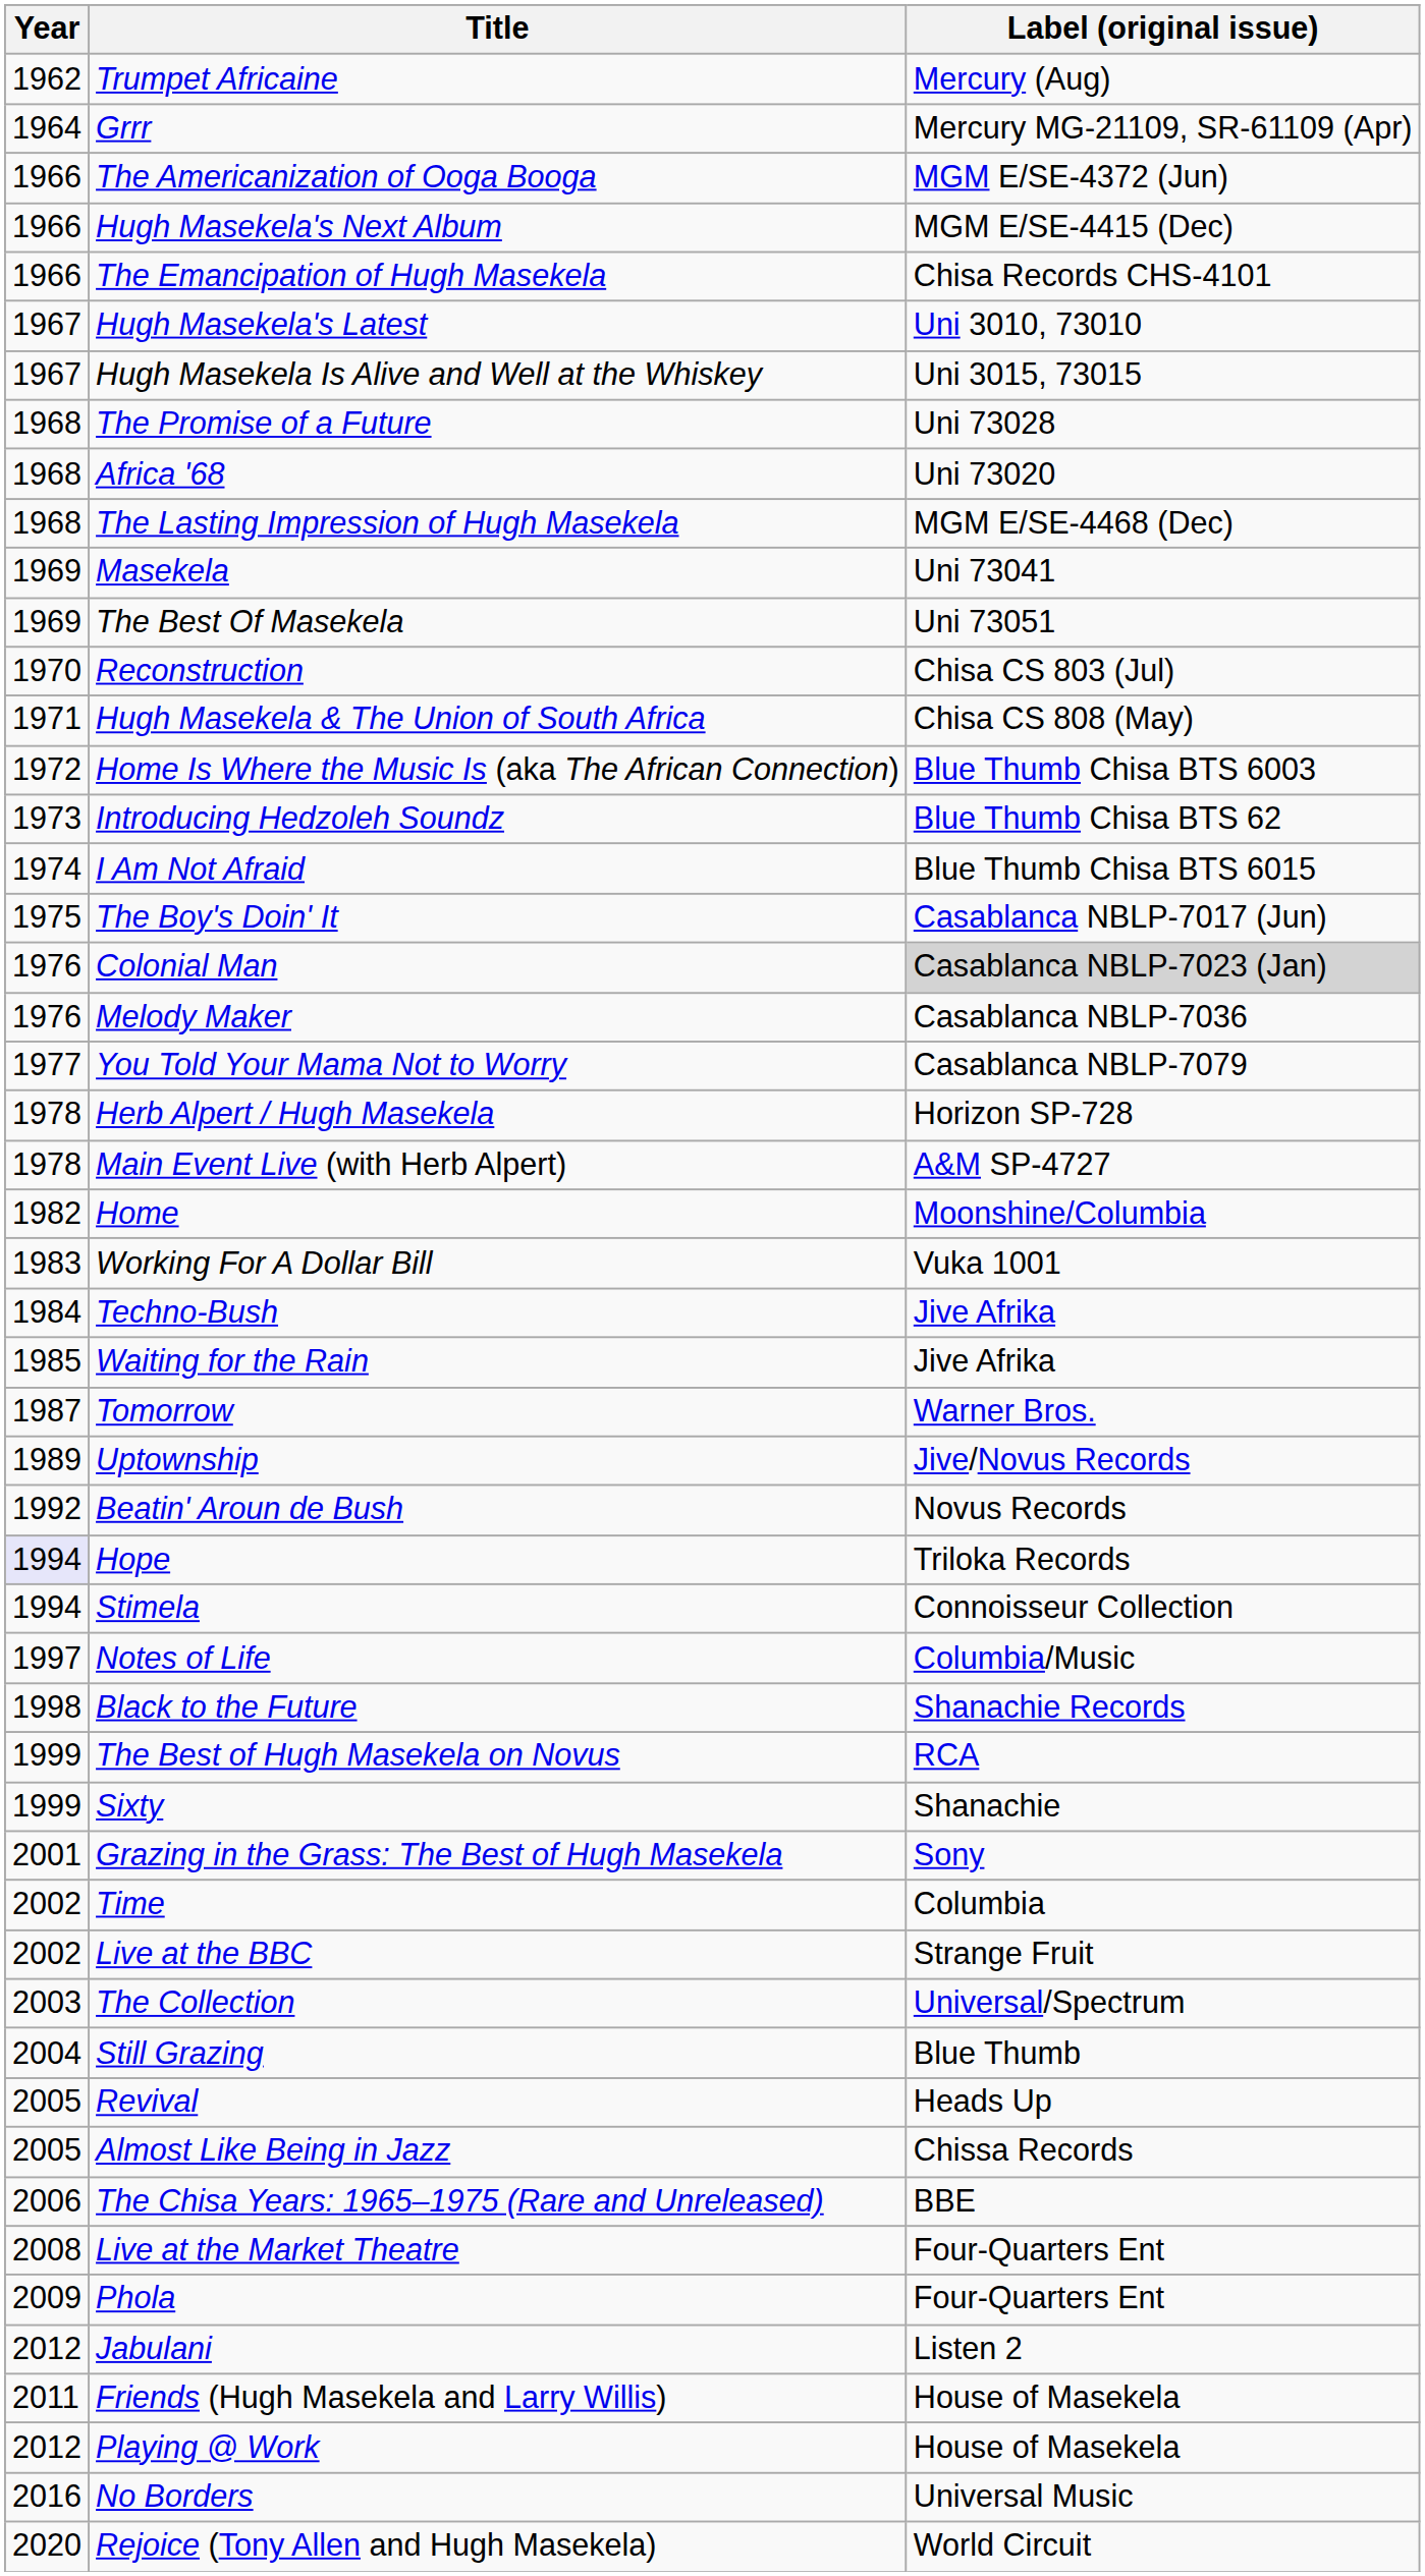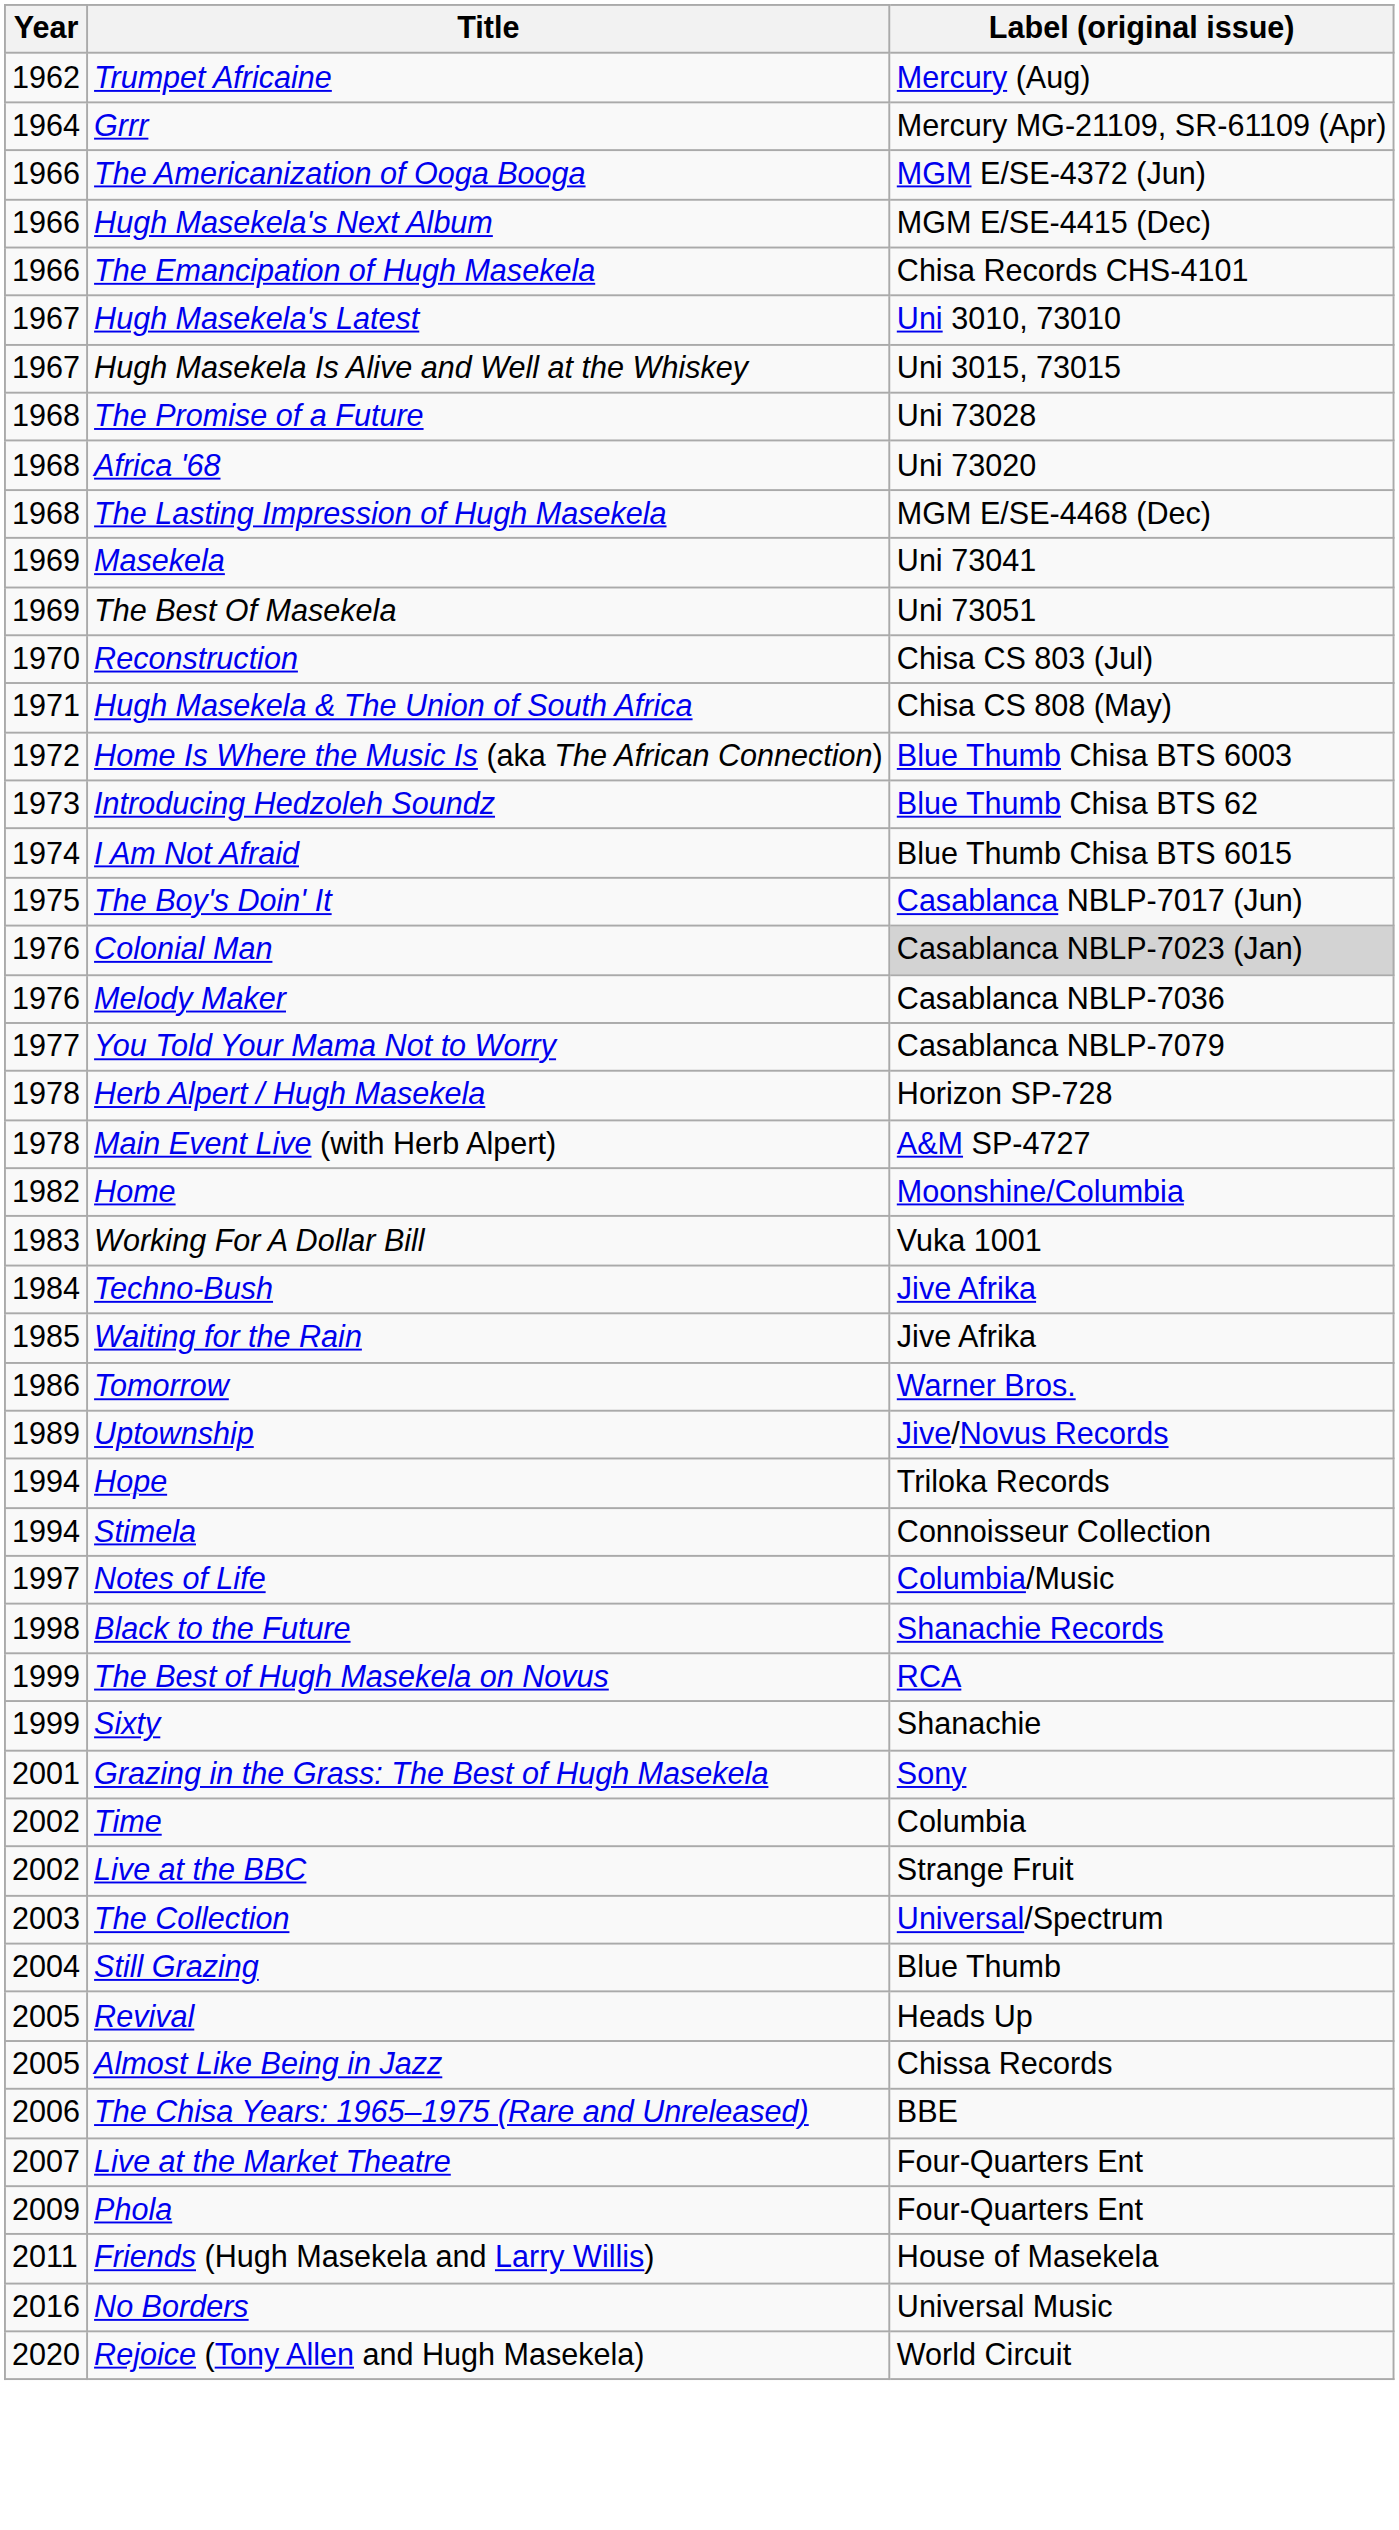Tomorrow | Year: 1987 -> 1986
- row: 1992 | Beatin' Aroun de Bush | Novus Records
Hope | Year: lavender background -> no background
Live at the Market Theatre | Year: 2008 -> 2007
- row: 2012 | Jabulani | Listen 2
- row: 2012 | Playing @ Work | House of Masekela
